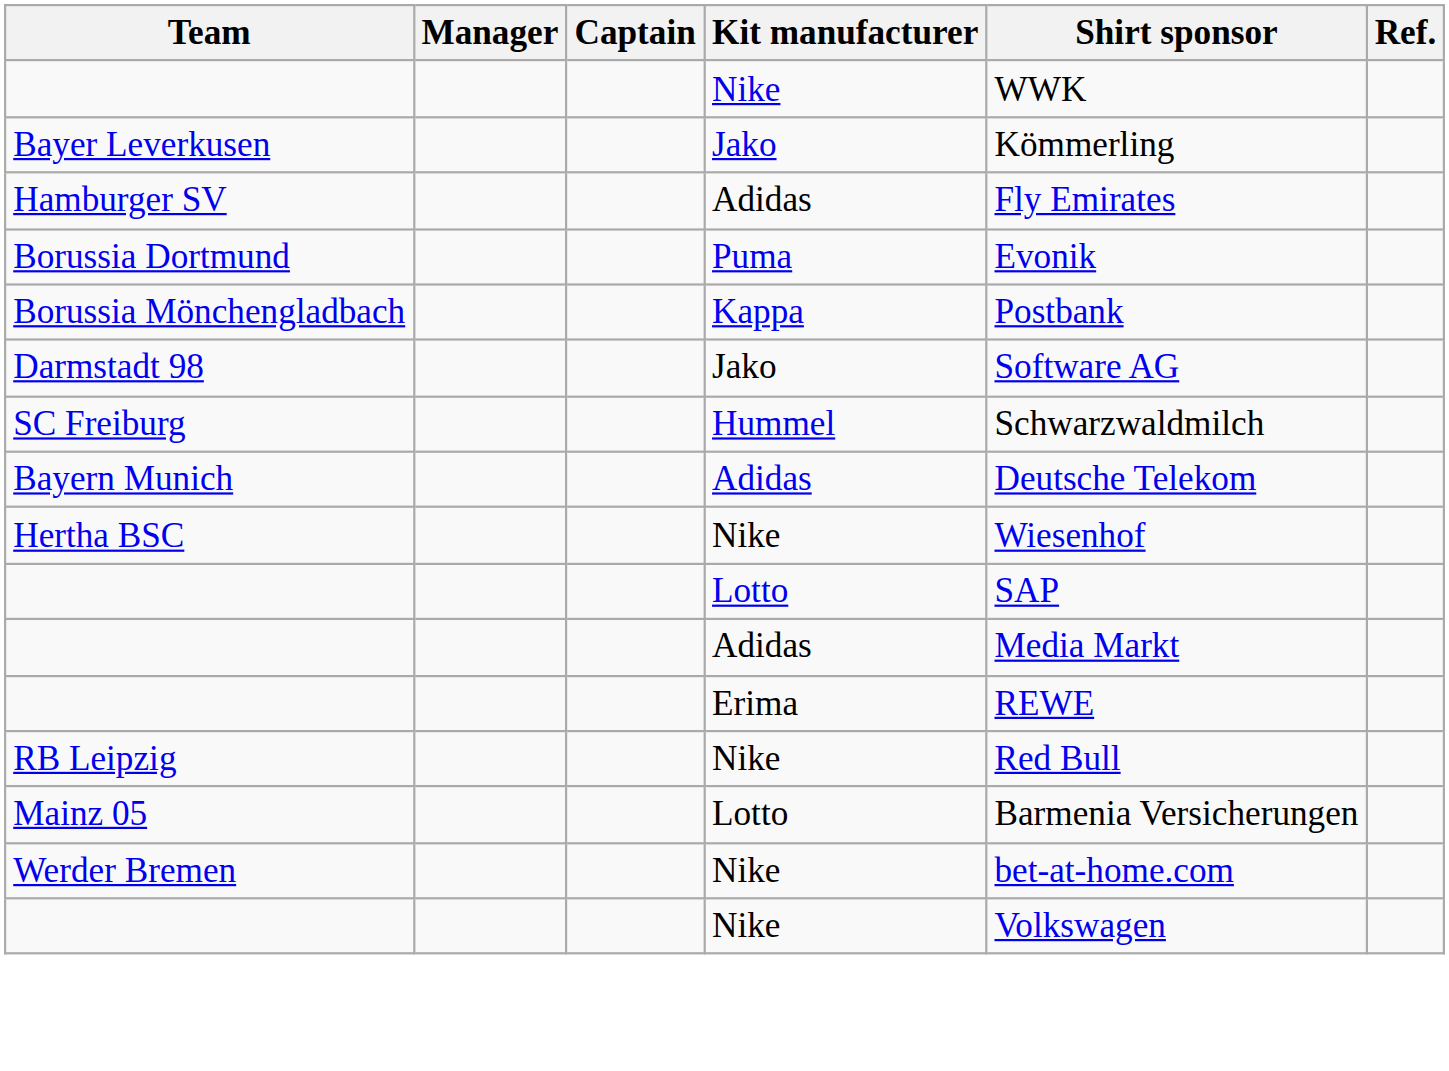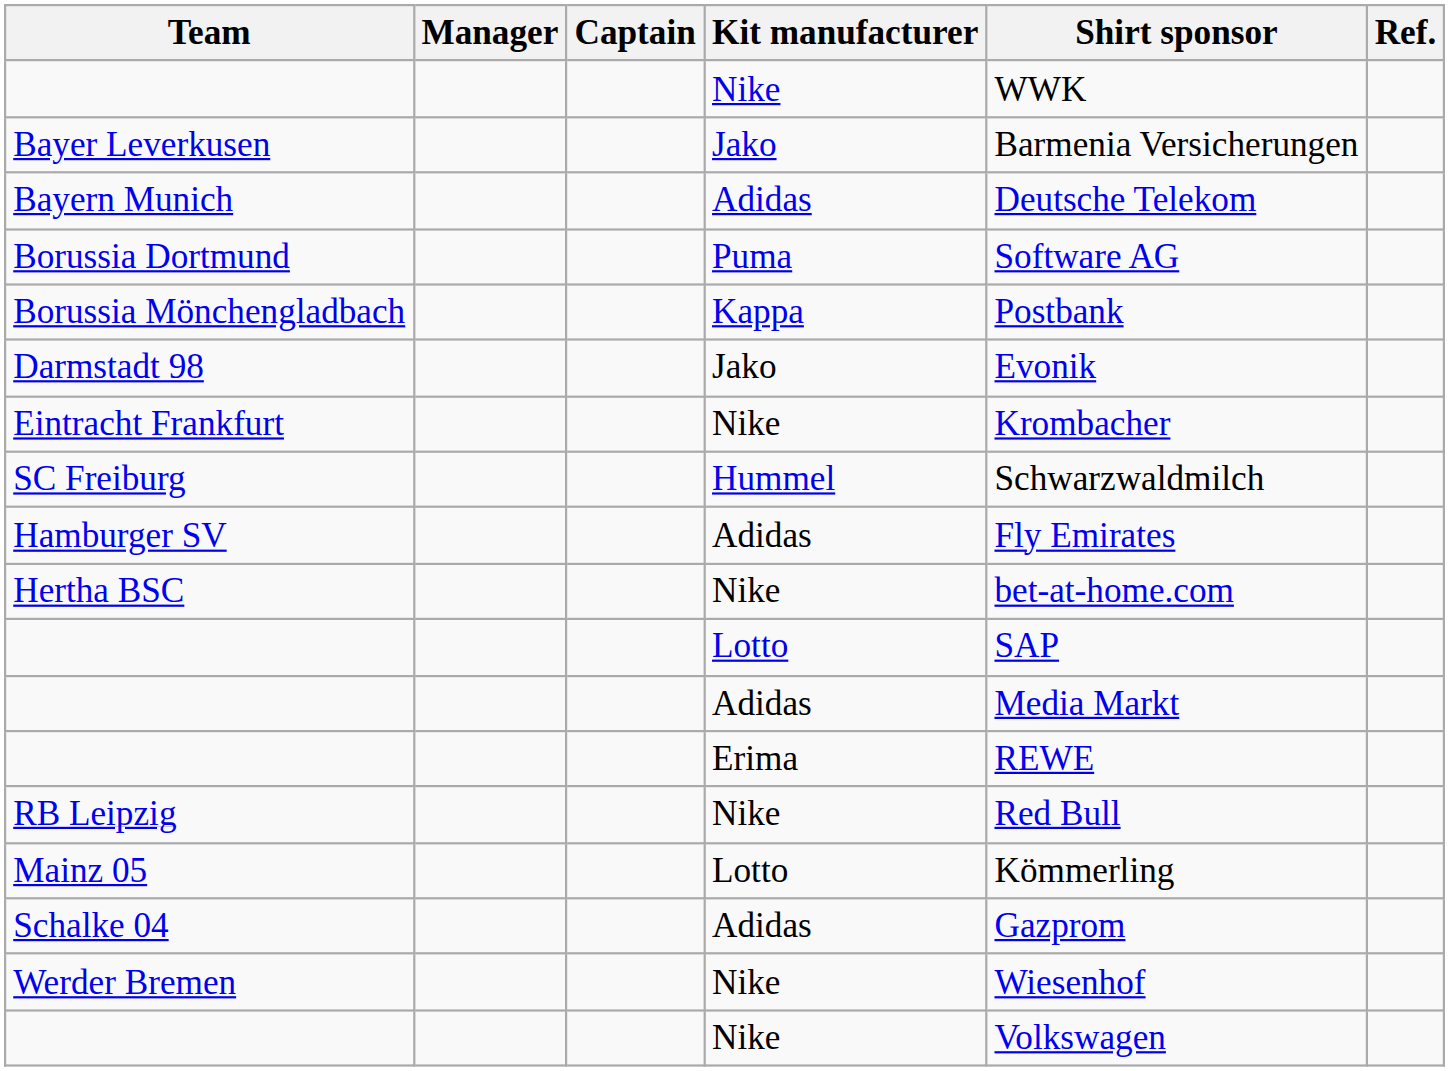Bayer Leverkusen | Shirt sponsor: Kömmerling -> Barmenia Versicherungen
rows swapped: Bayern Munich <-> Hamburger SV
Borussia Dortmund | Shirt sponsor: Evonik -> Software AG
Darmstadt 98 | Shirt sponsor: Software AG -> Evonik
+ row: Eintracht Frankfurt | Nike | Krombacher
Hertha BSC | Shirt sponsor: Wiesenhof -> bet-at-home.com
Mainz 05 | Shirt sponsor: Barmenia Versicherungen -> Kömmerling
+ row: Schalke 04 | Adidas | Gazprom
Werder Bremen | Shirt sponsor: bet-at-home.com -> Wiesenhof
